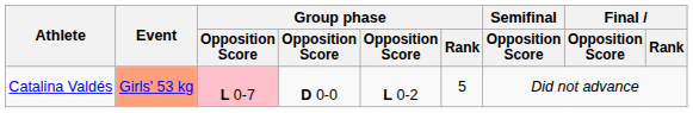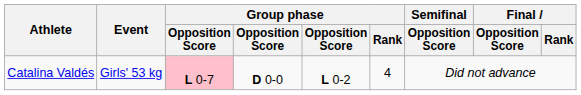Catalina Valdés | Event: lightsalmon background -> no background
Catalina Valdés | Group phase / Rank: 5 -> 4
